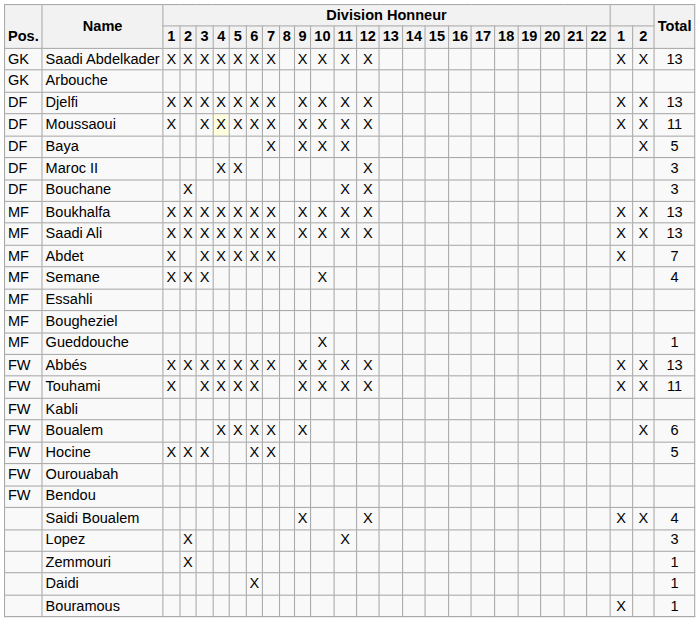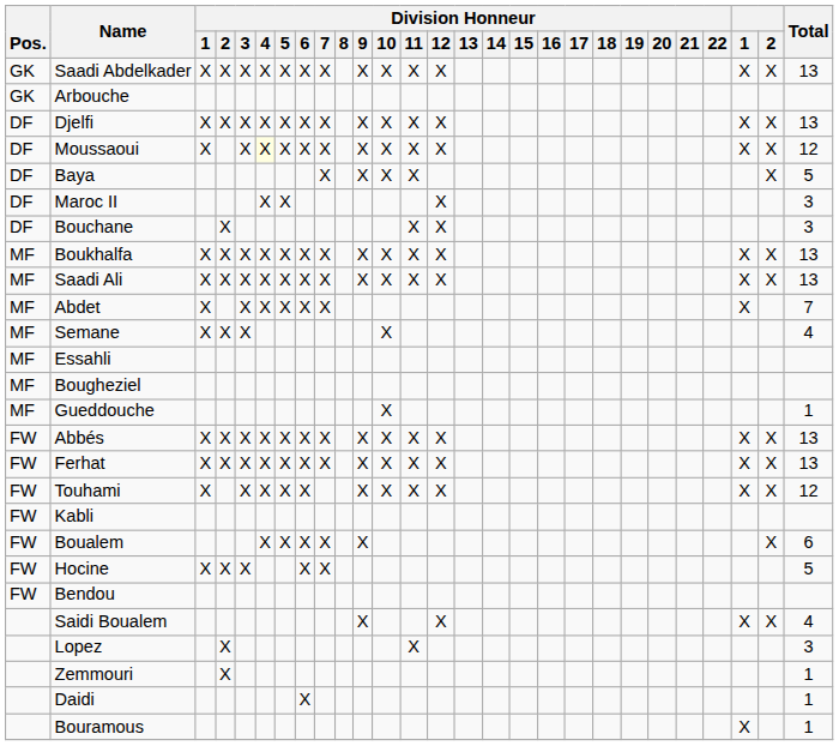Moussaoui | Total: 11 -> 12
+ row: FW | Ferhat | X | X | X | X | X | X | X | X | X | X | X | X | X | 13
Touhami | Total: 11 -> 12
- row: FW | Ourouabah
